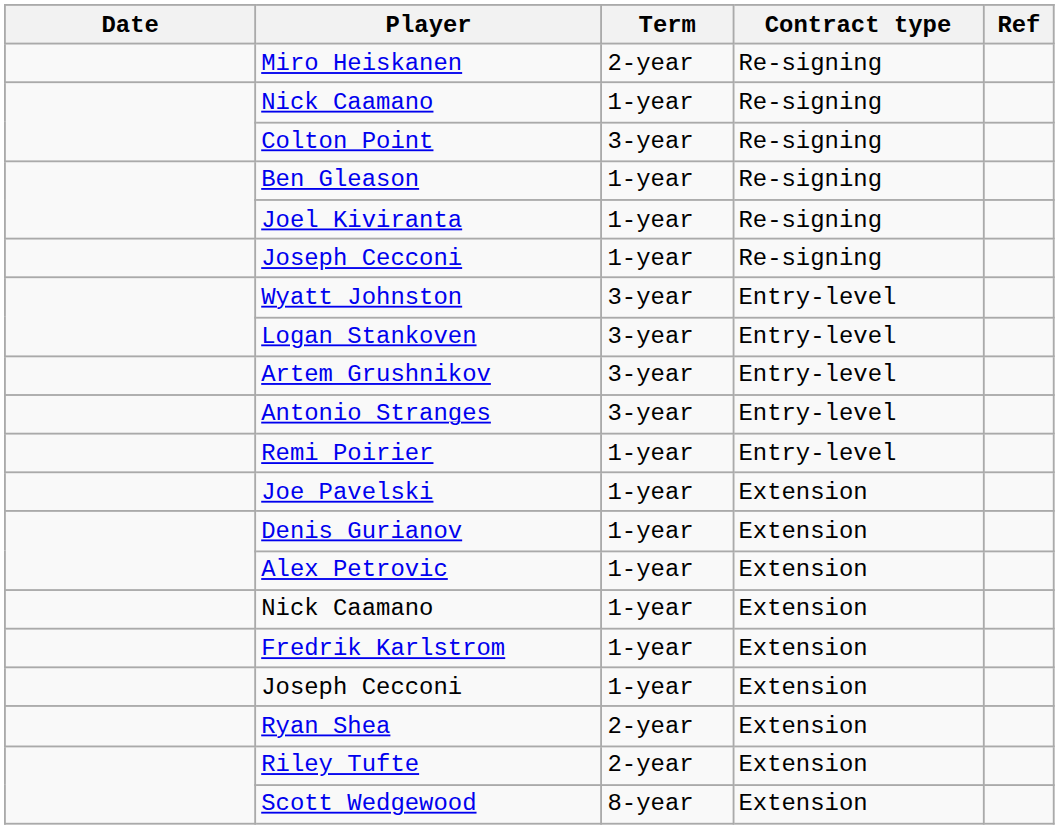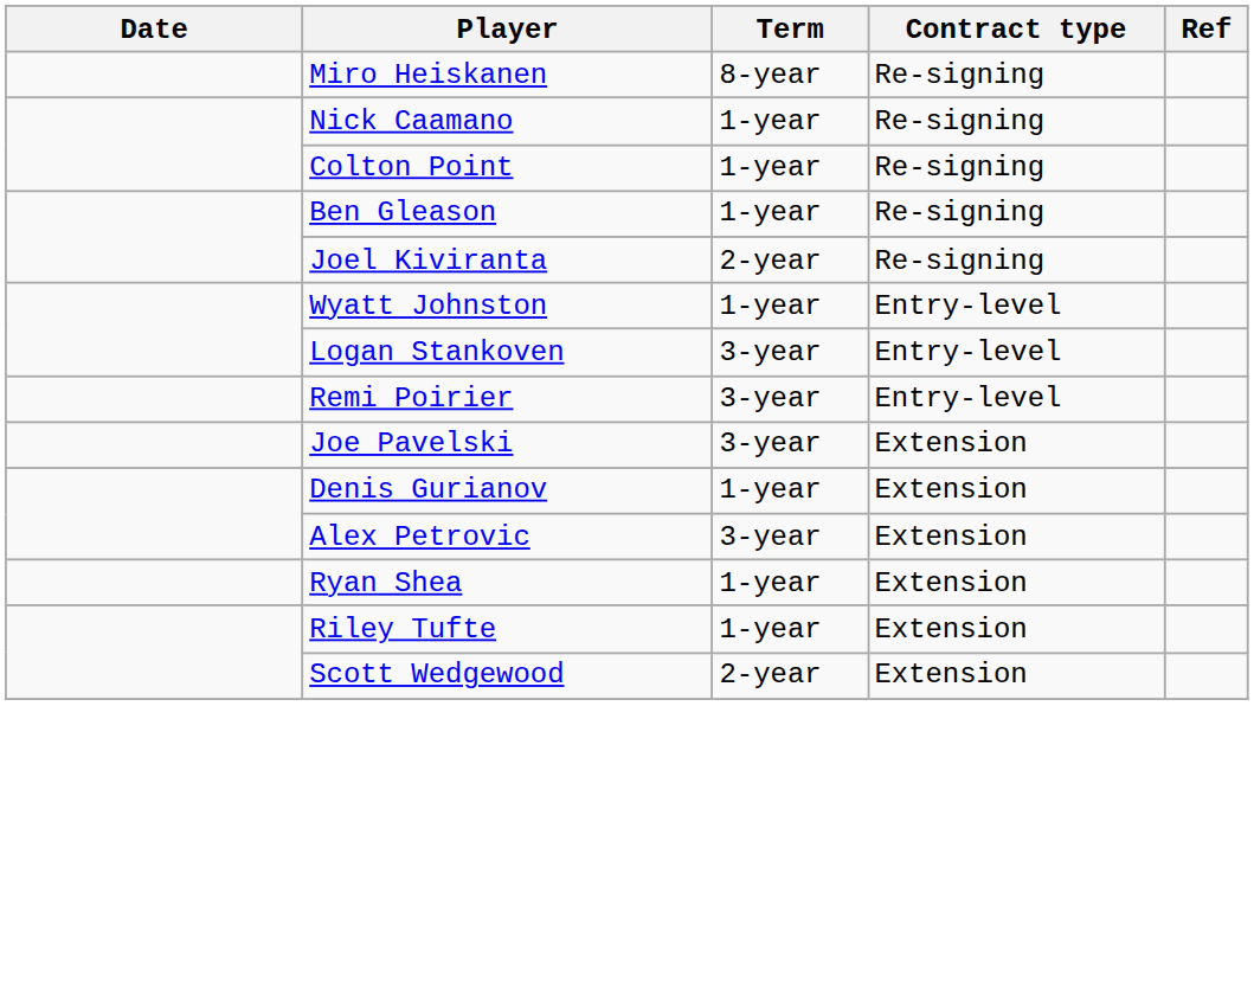Miro Heiskanen | Term: 2-year -> 8-year
Colton Point | Term: 3-year -> 1-year
Joel Kiviranta | Term: 1-year -> 2-year
- row: Joseph Cecconi | 1-year | Re-signing
Wyatt Johnston | Term: 3-year -> 1-year
- row: Artem Grushnikov | 3-year | Entry-level
- row: Antonio Stranges | 3-year | Entry-level
Remi Poirier | Term: 1-year -> 3-year
Joe Pavelski | Term: 1-year -> 3-year
Alex Petrovic | Term: 1-year -> 3-year
- row: Nick Caamano | 1-year | Extension
- row: Fredrik Karlstrom | 1-year | Extension
- row: Joseph Cecconi | 1-year | Extension
Ryan Shea | Term: 2-year -> 1-year
Riley Tufte | Term: 2-year -> 1-year
Scott Wedgewood | Term: 8-year -> 2-year
